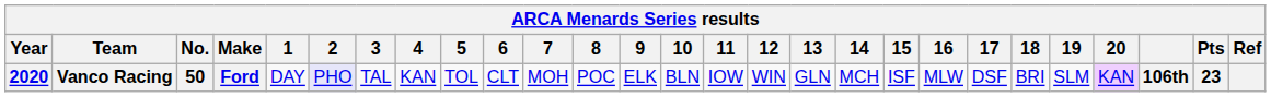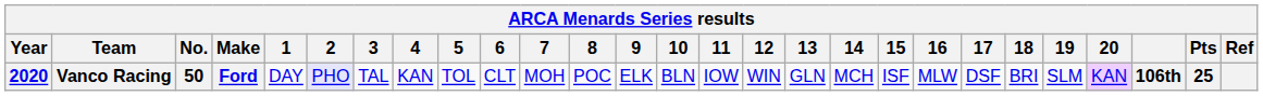Vanco Racing | Pts: 23 -> 25
